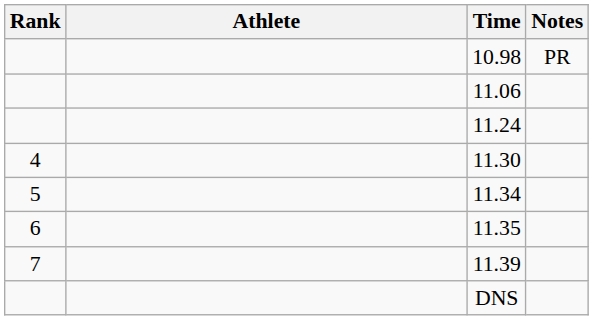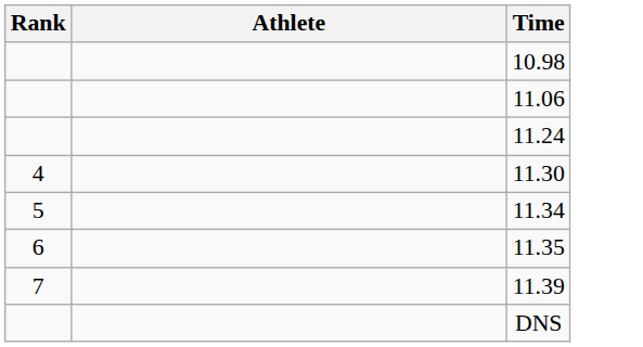- column: Notes | PR
